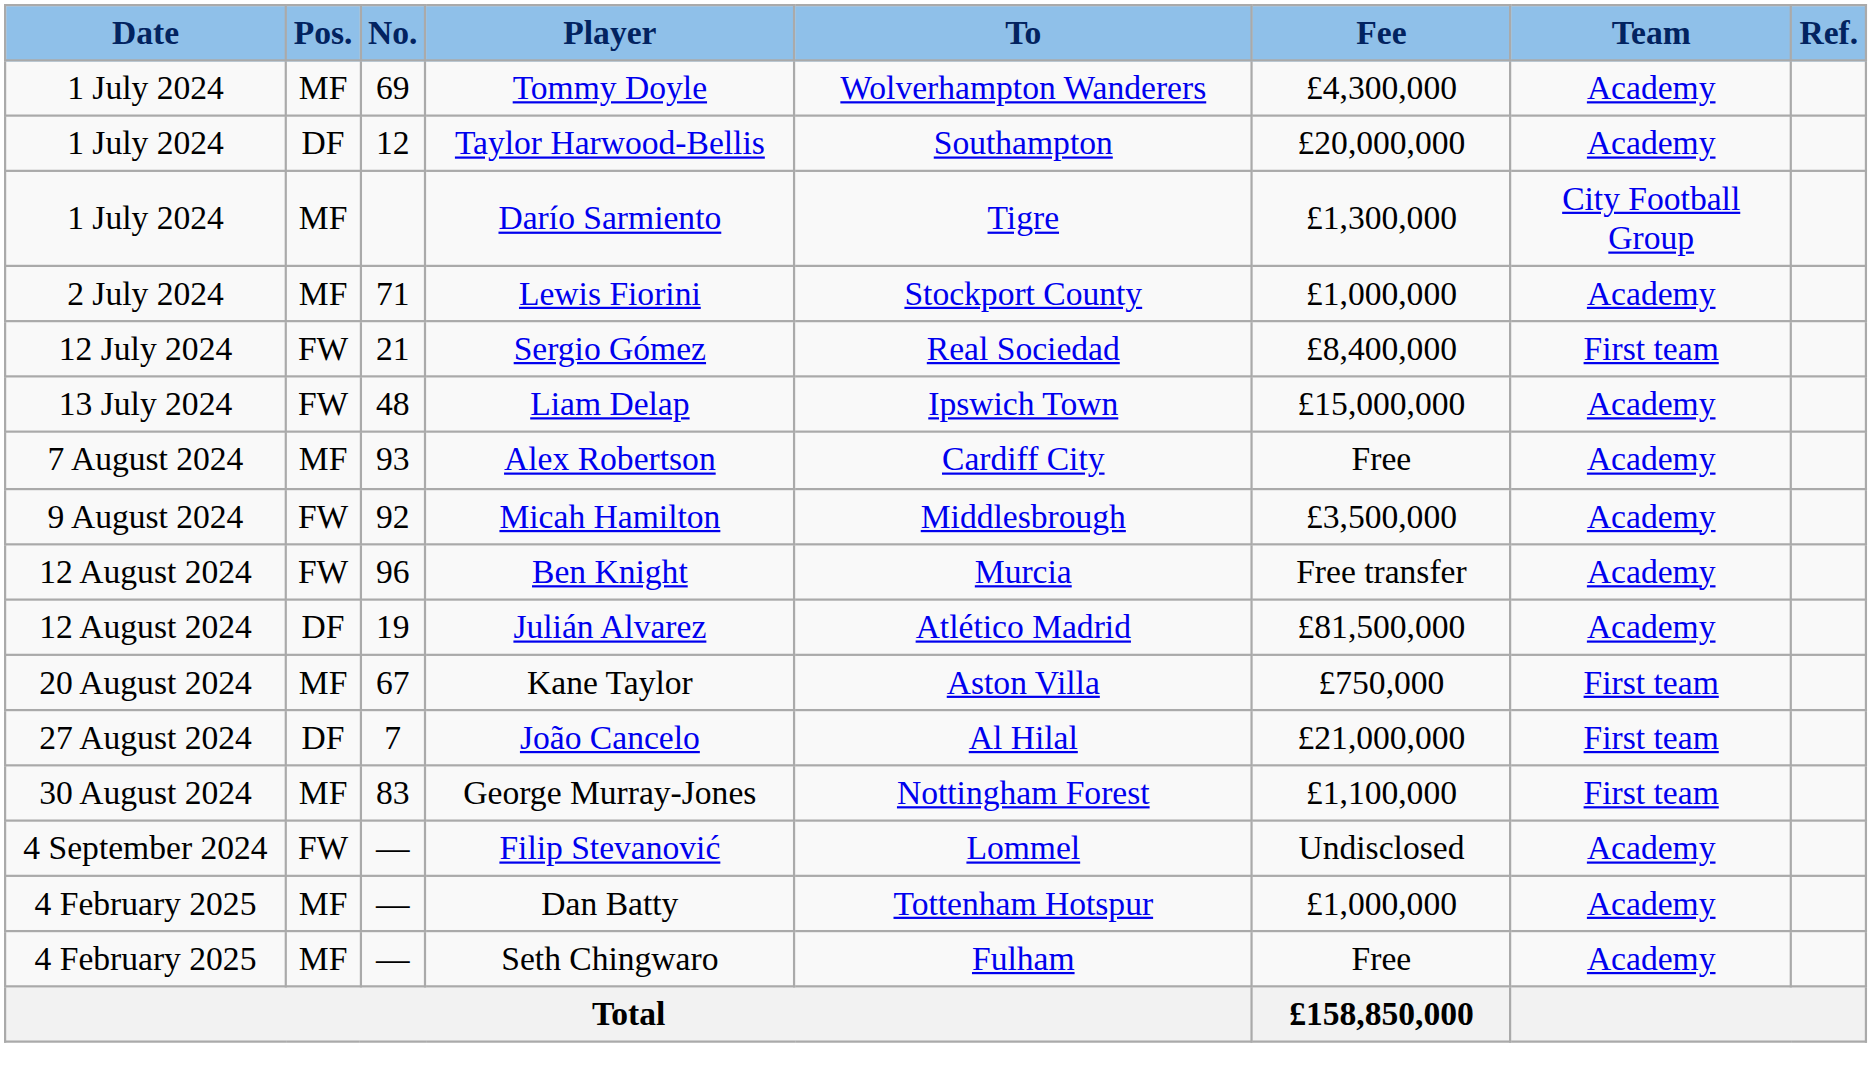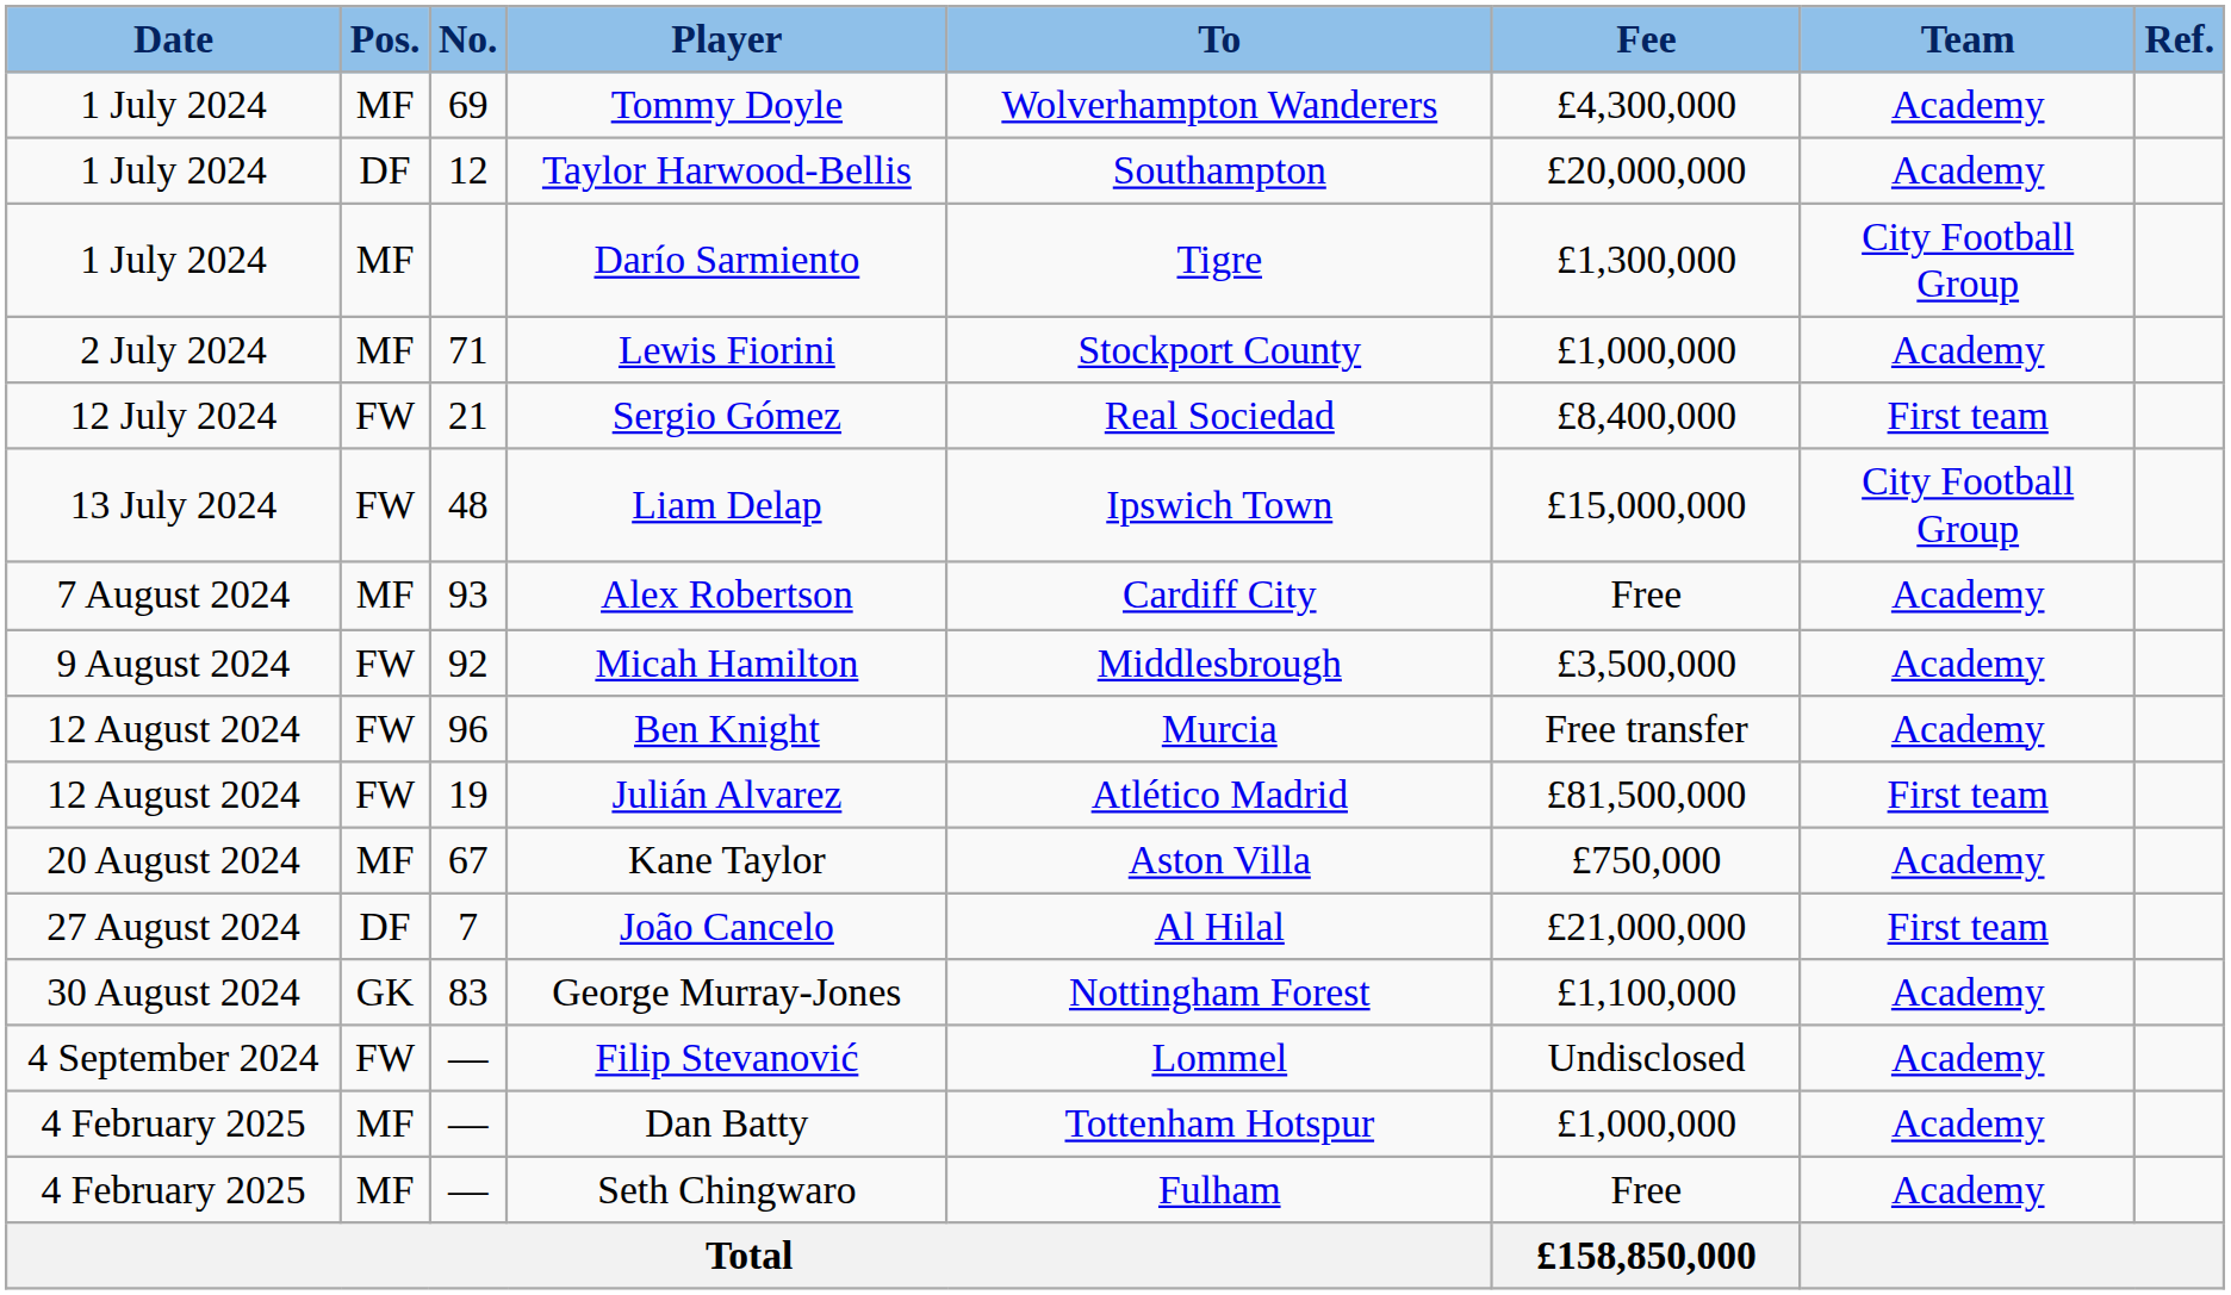Liam Delap | Team: Academy -> City Football Group
Julián Alvarez | Pos.: DF -> FW
Julián Alvarez | Team: Academy -> First team
Kane Taylor | Team: First team -> Academy
George Murray-Jones | Pos.: MF -> GK
George Murray-Jones | Team: First team -> Academy
